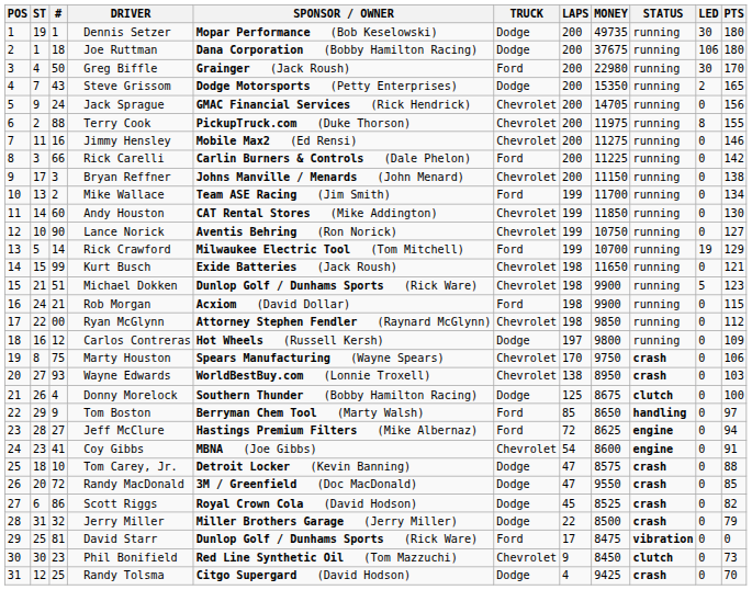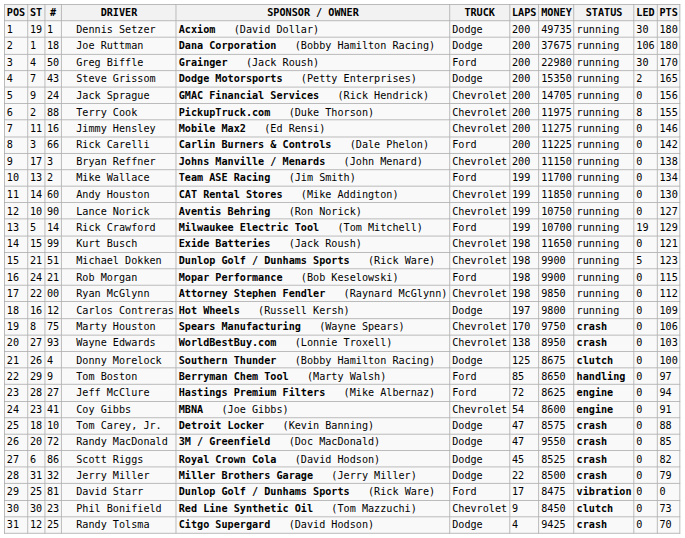Dennis Setzer | SPONSOR / OWNER: Mopar Performance (Bob Keselowski) -> Acxiom (David Dollar)
Rob Morgan | SPONSOR / OWNER: Acxiom (David Dollar) -> Mopar Performance (Bob Keselowski)
